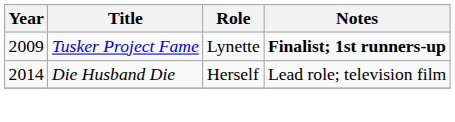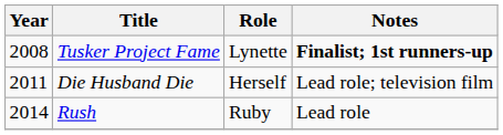Tusker Project Fame | Year: 2009 -> 2008
Die Husband Die | Year: 2014 -> 2011
+ row: 2014 | Rush | Ruby | Lead role
